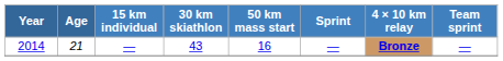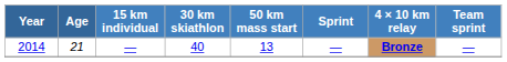2014 | 30 km skiathlon: 43 -> 40
2014 | 50 km mass start: 16 -> 13
